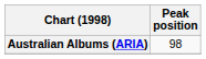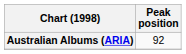Australian Albums (ARIA) | Peak position: 98 -> 92
